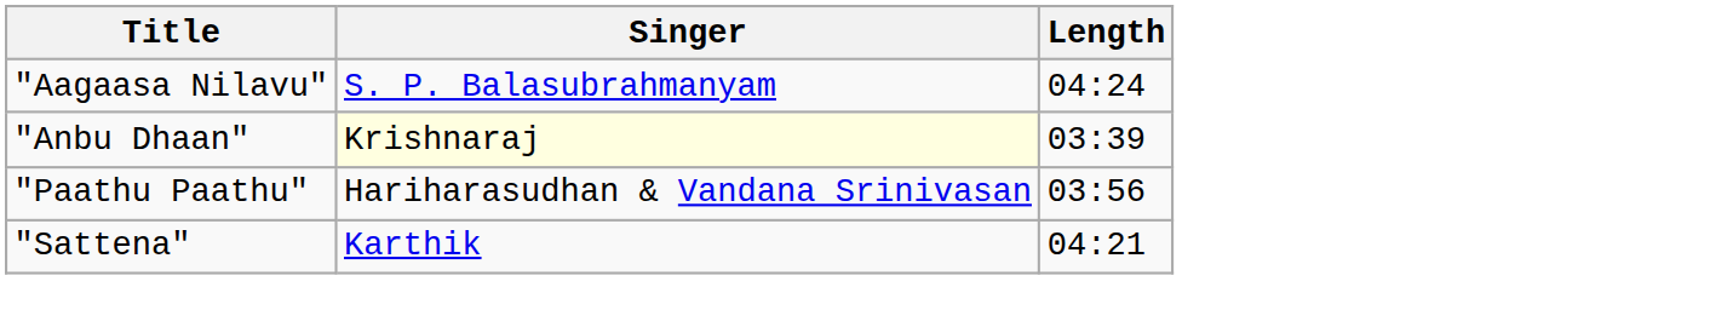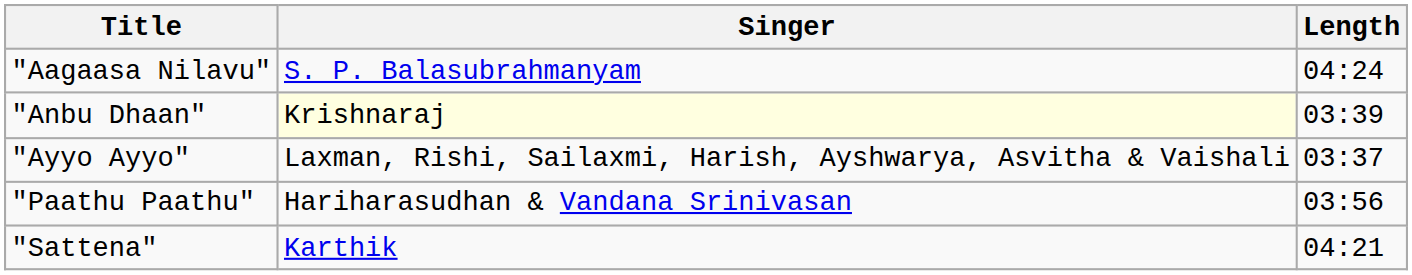+ row: "Ayyo Ayyo" | Laxman, Rishi, Sailaxmi, Harish, Ayshwarya, Asvitha & Vaishali | 03:37
